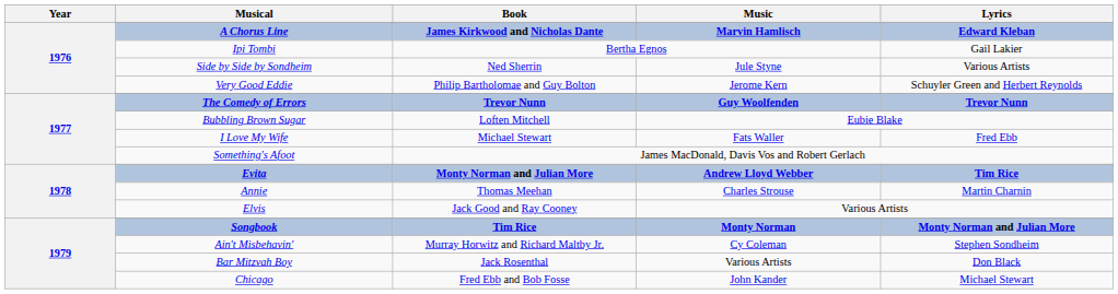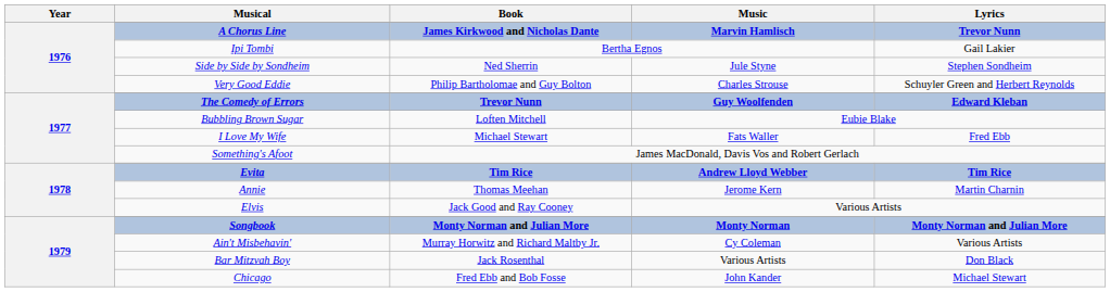A Chorus Line | Lyrics: Edward Kleban -> Trevor Nunn
Side by Side by Sondheim | Lyrics: Various Artists -> Stephen Sondheim
Very Good Eddie | Music: Jerome Kern -> Charles Strouse
The Comedy of Errors | Lyrics: Trevor Nunn -> Edward Kleban
Evita | Book: Monty Norman and Julian More -> Tim Rice
Annie | Music: Charles Strouse -> Jerome Kern
Songbook | Book: Tim Rice -> Monty Norman and Julian More
Ain't Misbehavin' | Lyrics: Stephen Sondheim -> Various Artists
